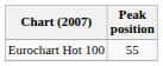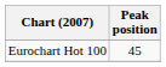Eurochart Hot 100 | Peak position: 55 -> 45
